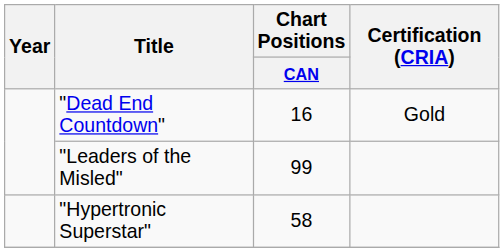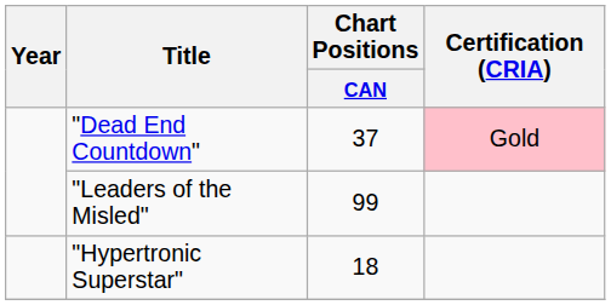"Dead End Countdown" | Chart Positions / CAN: 16 -> 37
"Dead End Countdown" | Certification (CRIA): no background -> pink background
"Hypertronic Superstar" | Chart Positions / CAN: 58 -> 18
